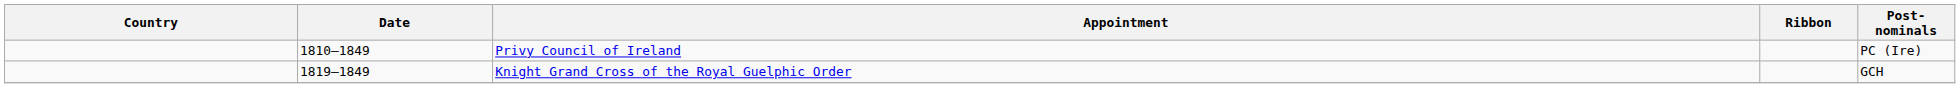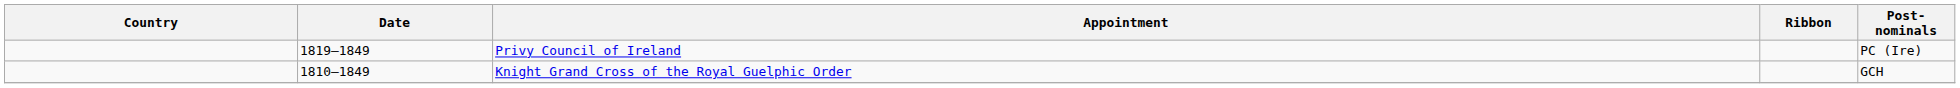Privy Council of Ireland | Date: 1810–1849 -> 1819–1849
Knight Grand Cross of the Royal Guelphic Order | Date: 1819–1849 -> 1810–1849
